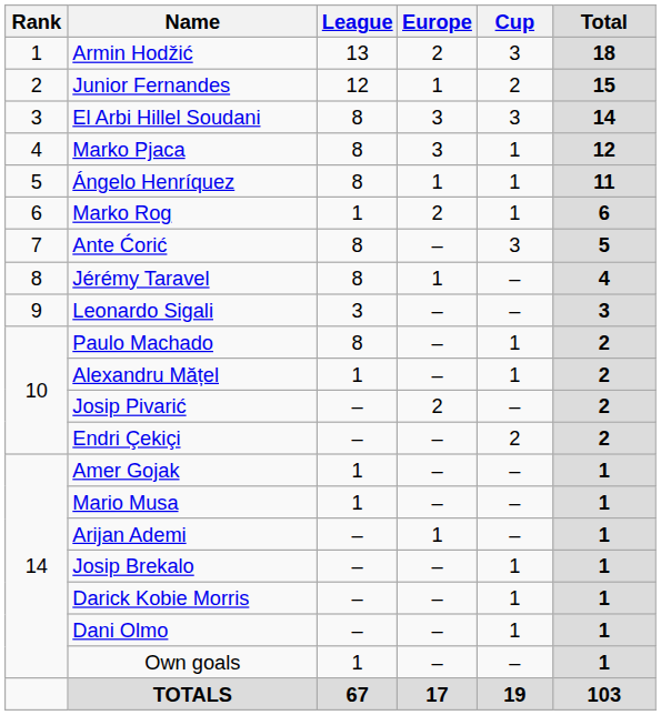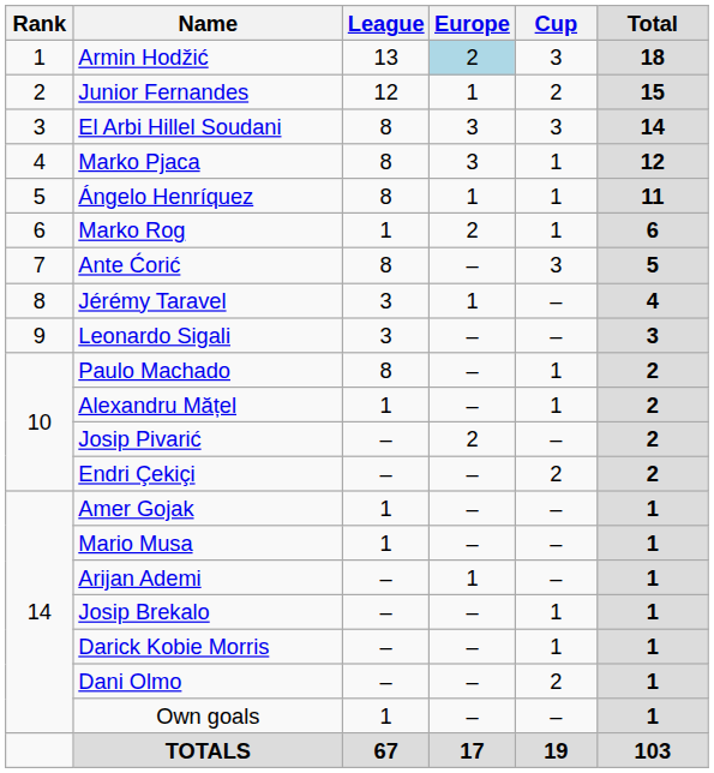Armin Hodžić | Europe: no background -> lightblue background
Jérémy Taravel | League: 8 -> 3
Dani Olmo | Cup: 1 -> 2
